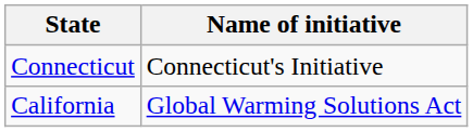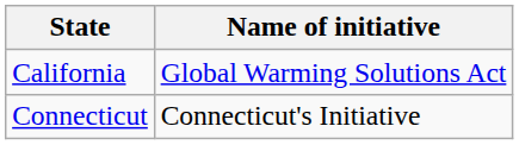rows swapped: California <-> Connecticut
